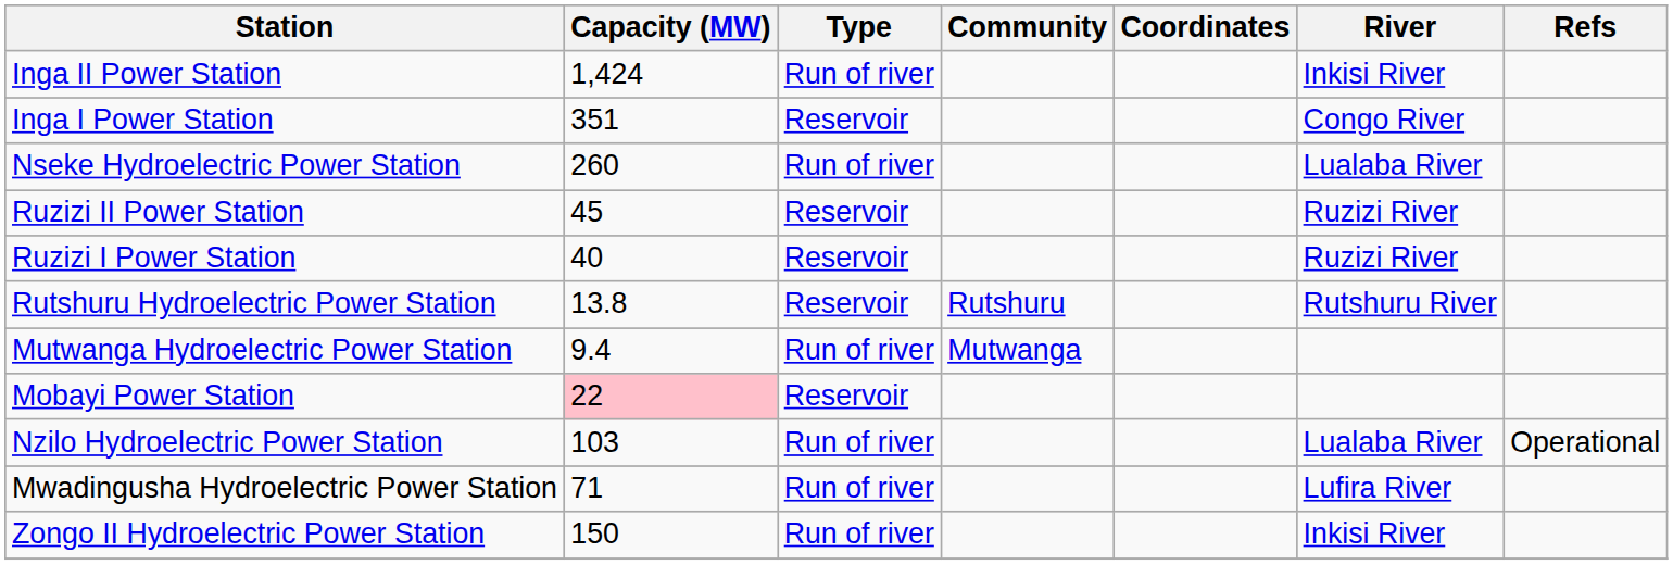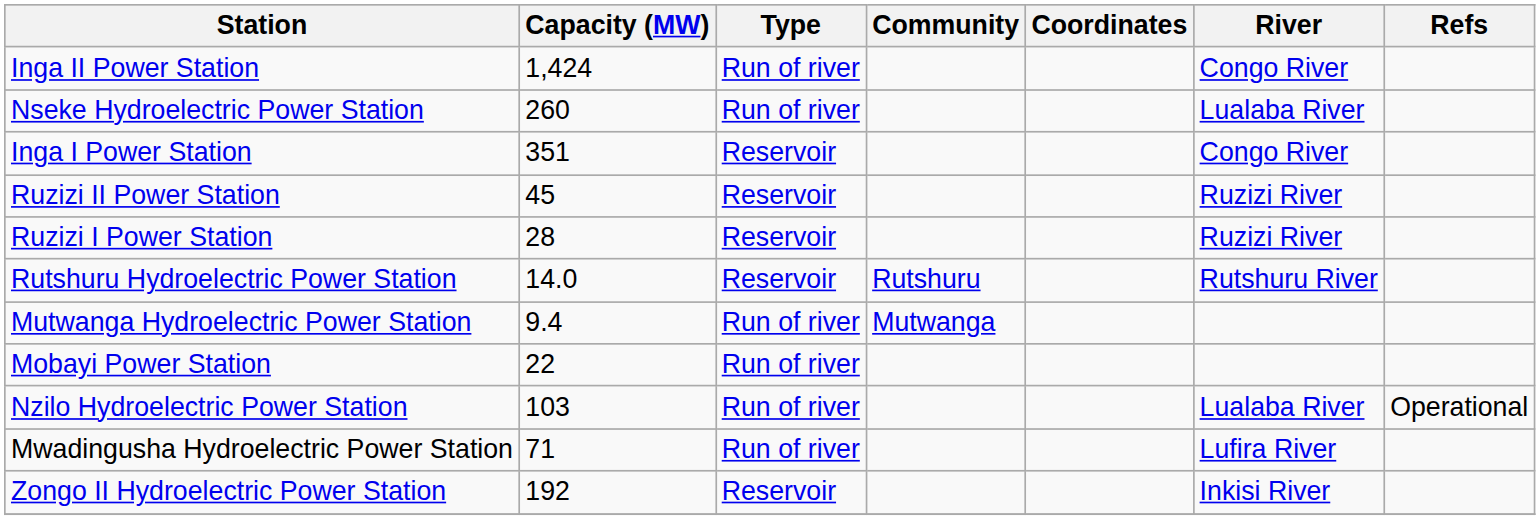Inga II Power Station | River: Inkisi River -> Congo River
rows swapped: Inga I Power Station <-> Nseke Hydroelectric Power Station
Ruzizi I Power Station | Capacity (MW): 40 -> 28
Rutshuru Hydroelectric Power Station | Capacity (MW): 13.8 -> 14.0
Mobayi Power Station | Capacity (MW): pink background -> no background
Mobayi Power Station | Type: Reservoir -> Run of river
Zongo II Hydroelectric Power Station | Capacity (MW): 150 -> 192
Zongo II Hydroelectric Power Station | Type: Run of river -> Reservoir
